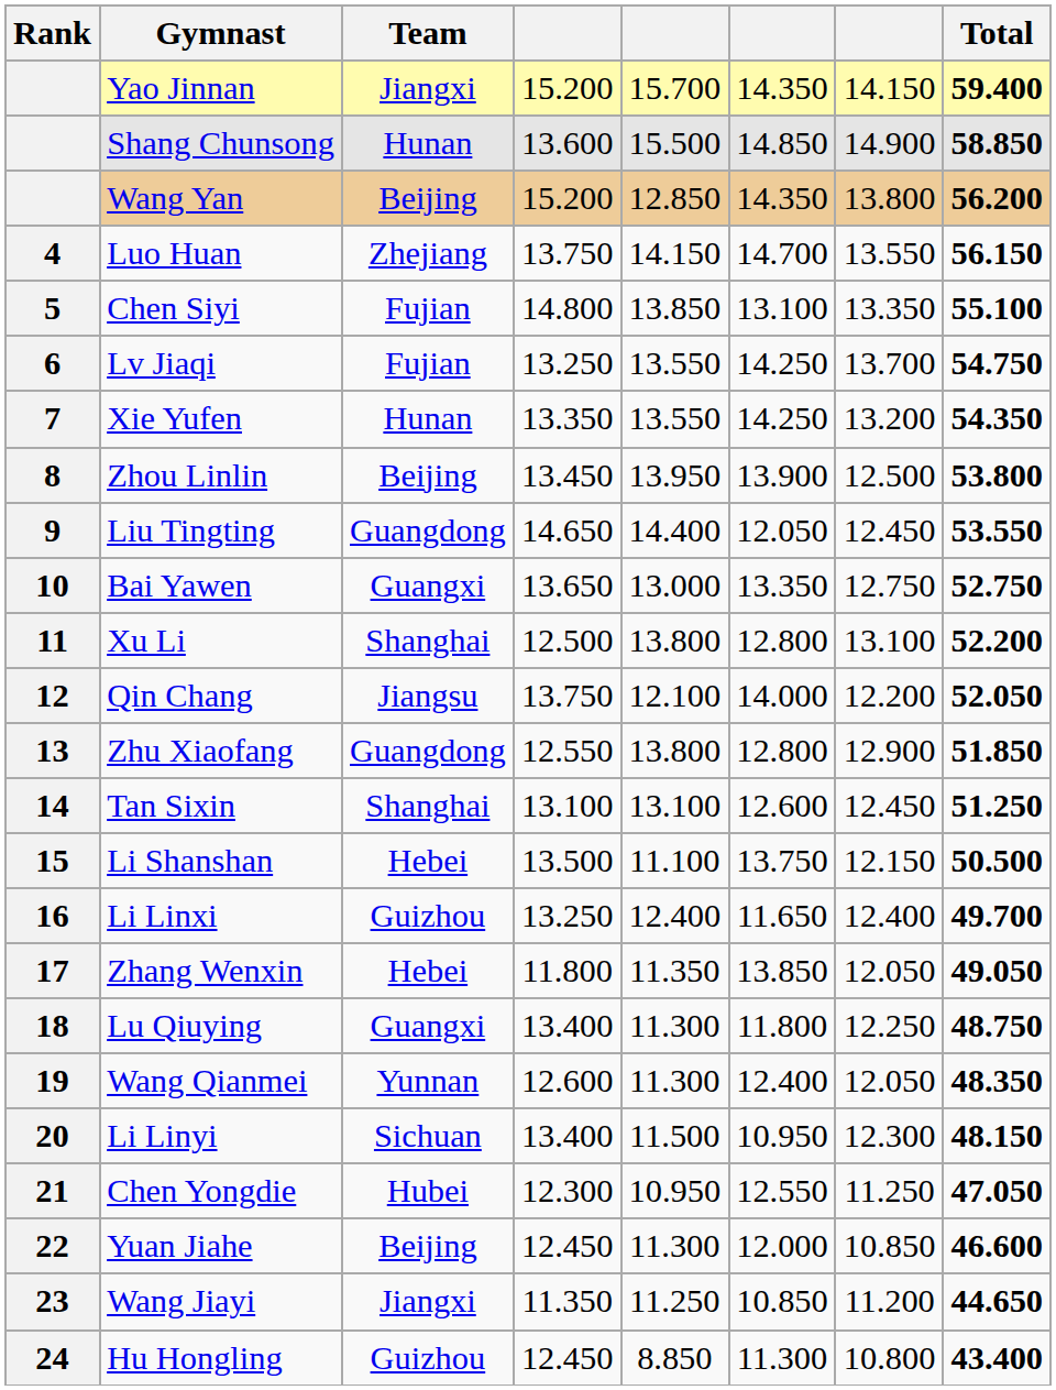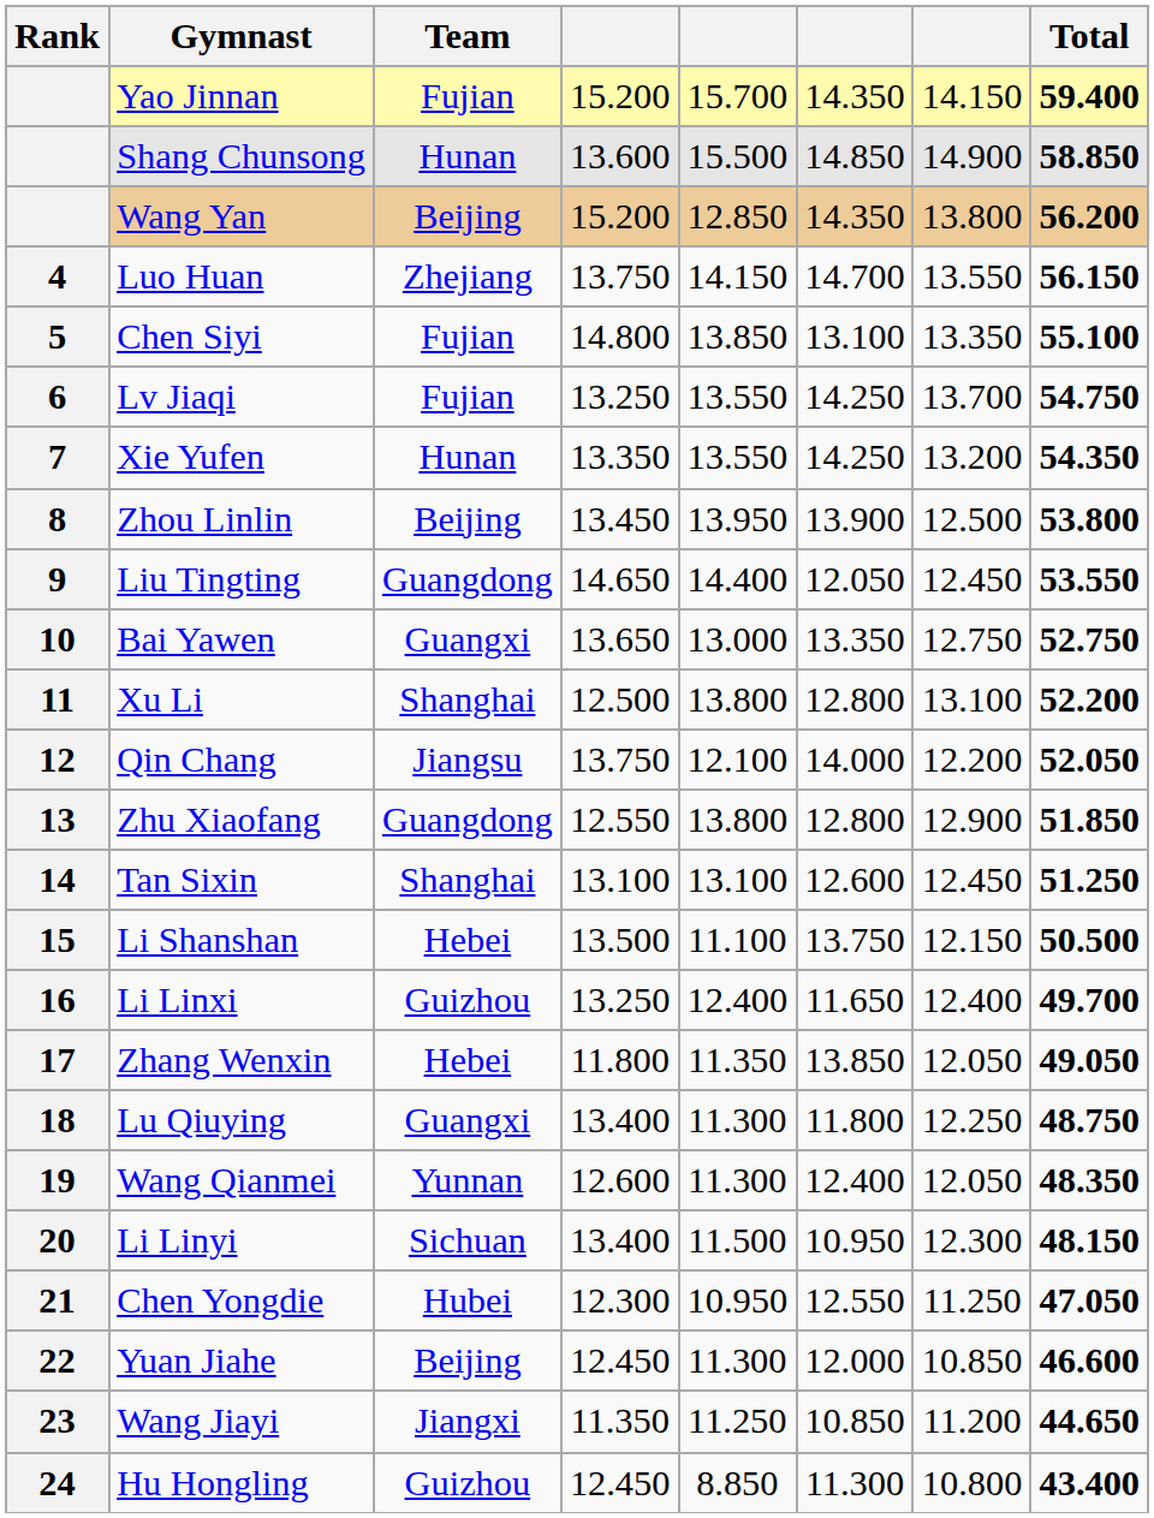Yao Jinnan | Team: Jiangxi -> Fujian
